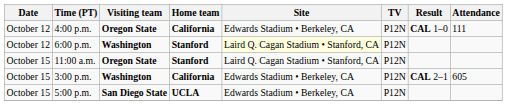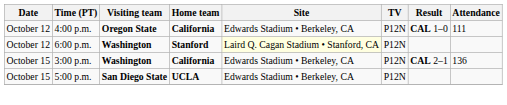- row: October 15 | 11:00 a.m. | Oregon State | Stanford | Laird Q. Cagan Stadium • Stanford, CA | P12N
3:00 p.m. | Attendance: 605 -> 136
